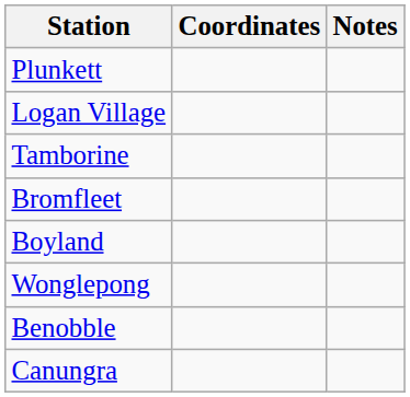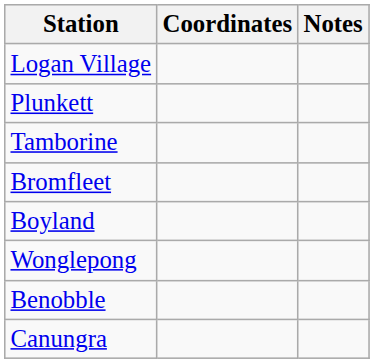rows swapped: Logan Village <-> Plunkett
